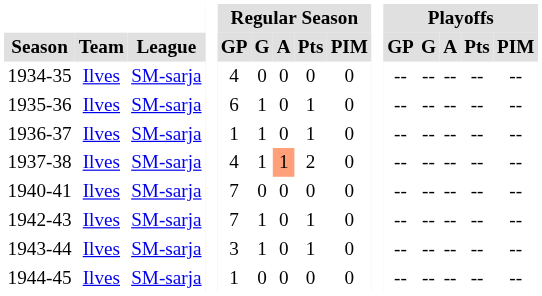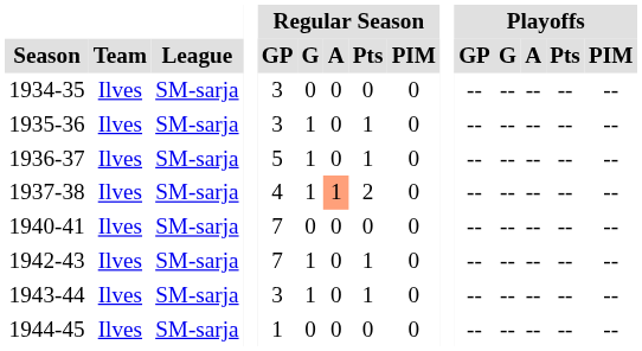1934-35 | Regular Season / GP: 4 -> 3
1935-36 | Regular Season / GP: 6 -> 3
1936-37 | Regular Season / GP: 1 -> 5
